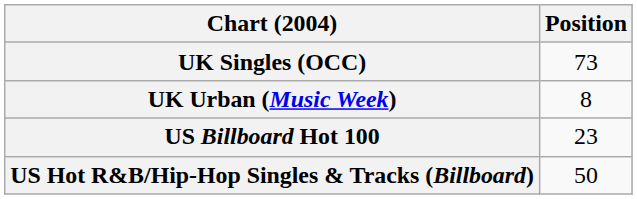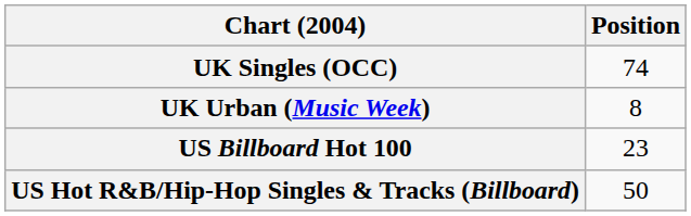UK Singles (OCC) | Position: 73 -> 74
